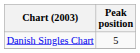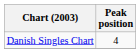Danish Singles Chart | Peak position: 5 -> 4
